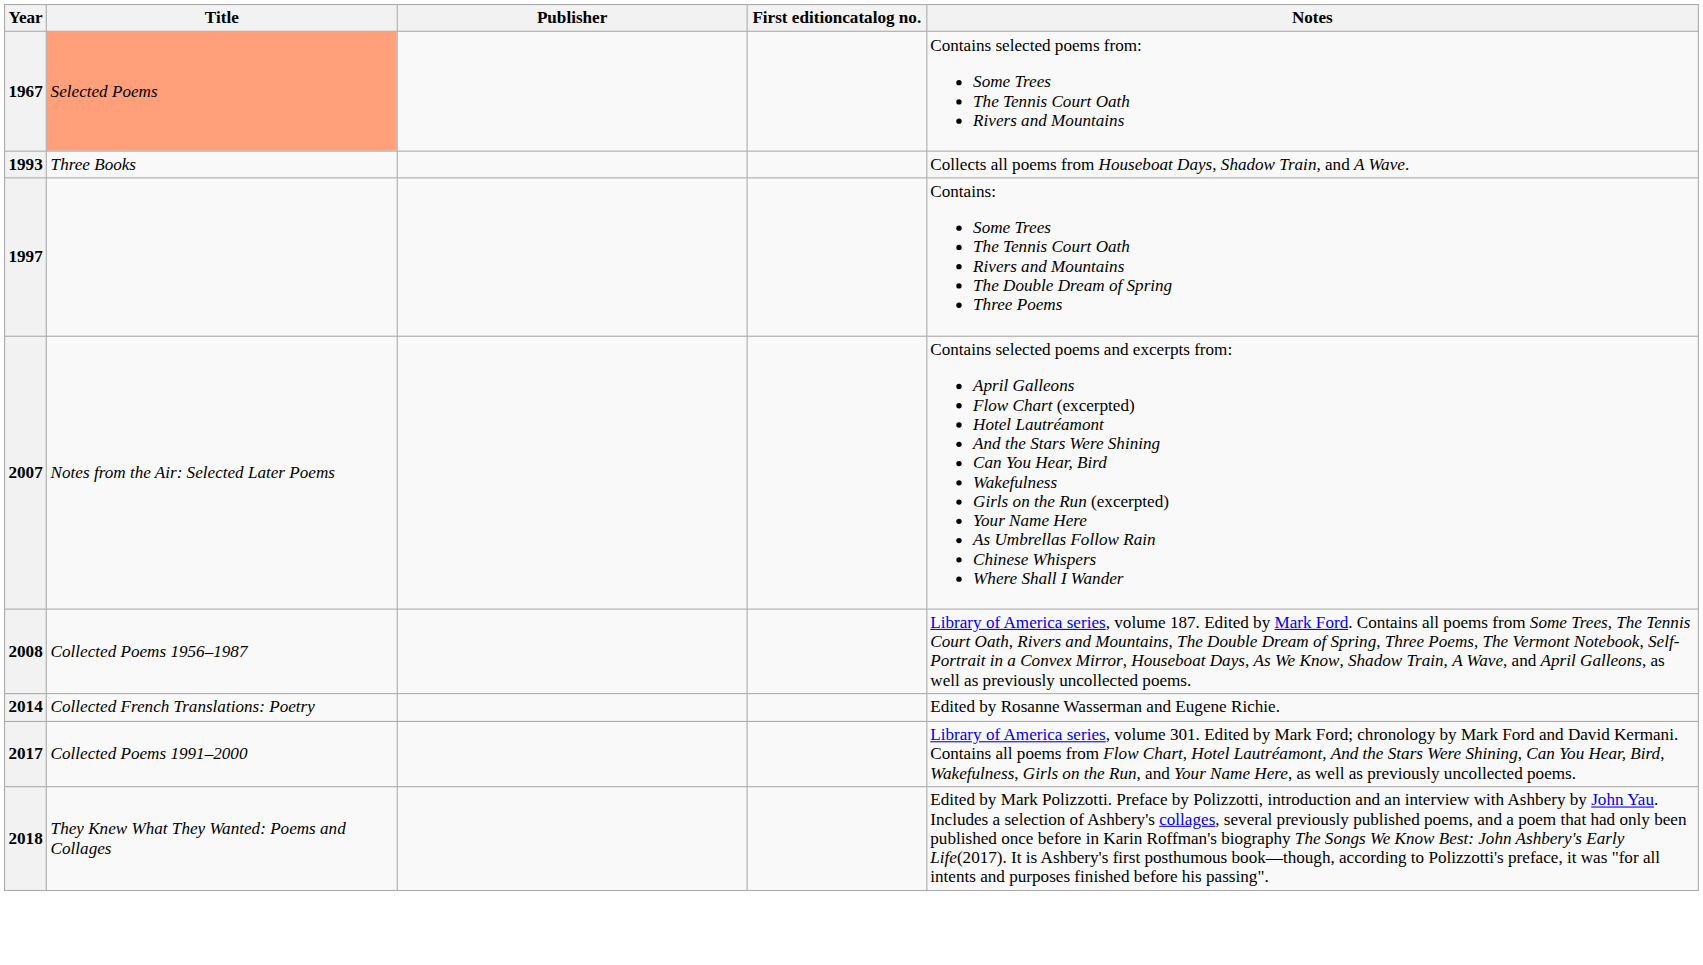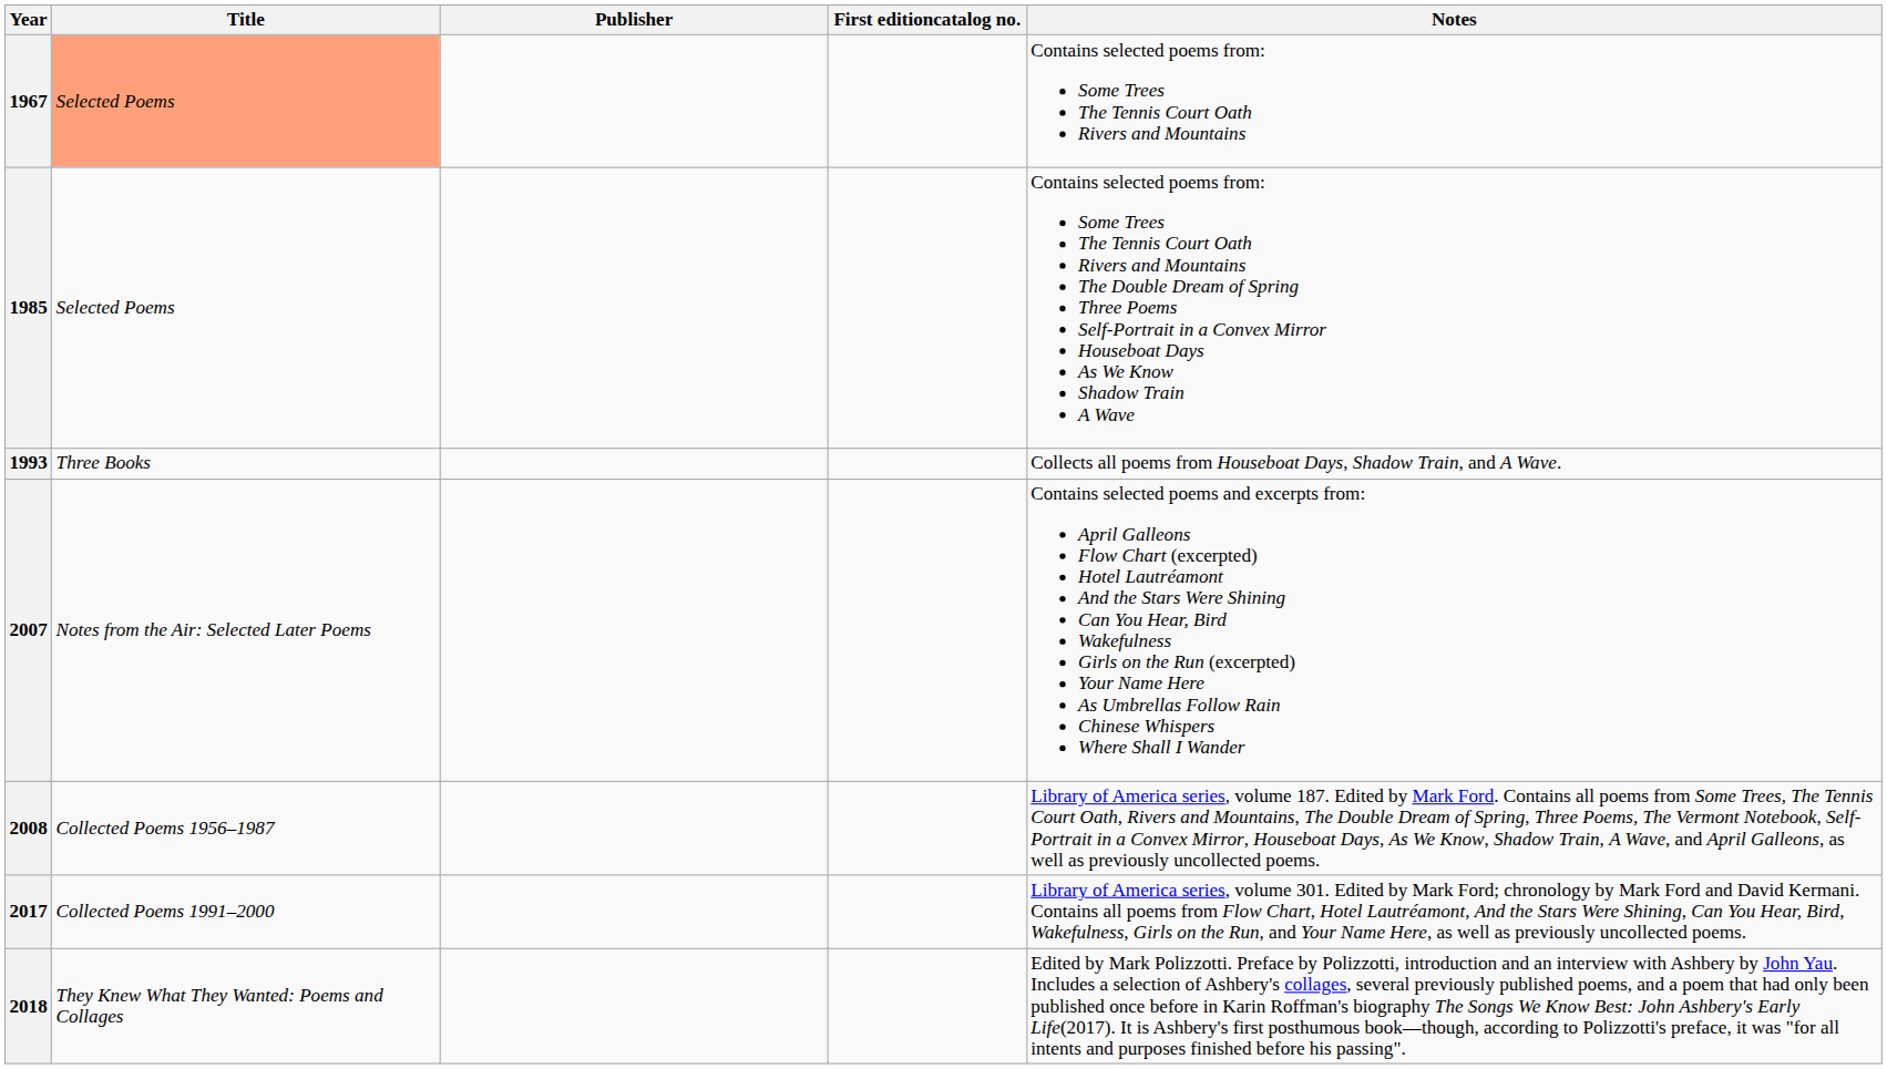+ row: 1985 | Selected Poems | Contains selected poems from: Some Trees The Tennis Court Oath Rivers and Mountains The Double Dream of Spring Three Poems Self-Portrait in a Convex Mirror Houseboat Days As We Know Shadow Train A Wave
- row: 1997 | Contains: Some Trees The Tennis Court Oath Rivers and Mountains The Double Dream of Spring Three Poems
- row: 2014 | Collected French Translations: Poetry | Edited by Rosanne Wasserman and Eugene Richie.
